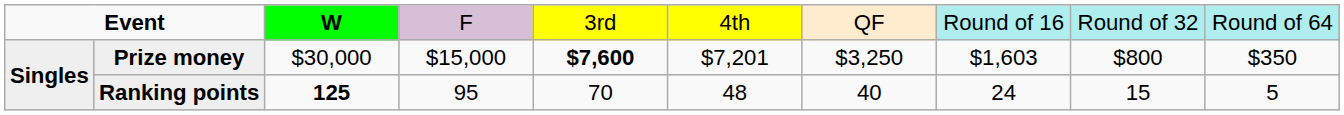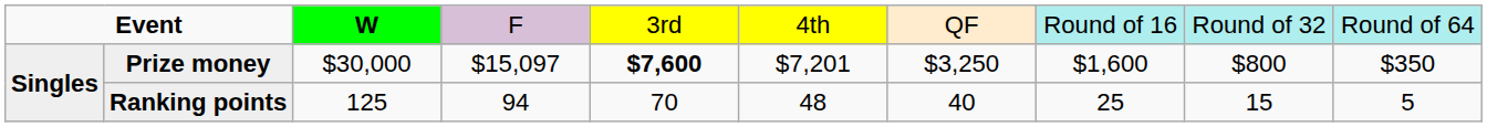Prize money | column 4: $15,000 -> $15,097
Prize money | column 8: $1,603 -> $1,600
Ranking points | column 3: bold -> normal
Ranking points | column 4: 95 -> 94
Ranking points | column 8: 24 -> 25
